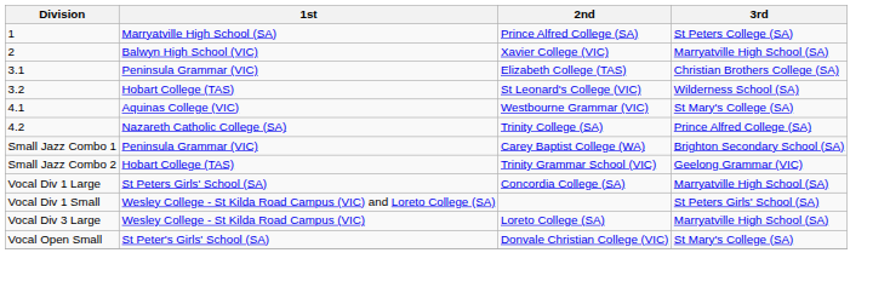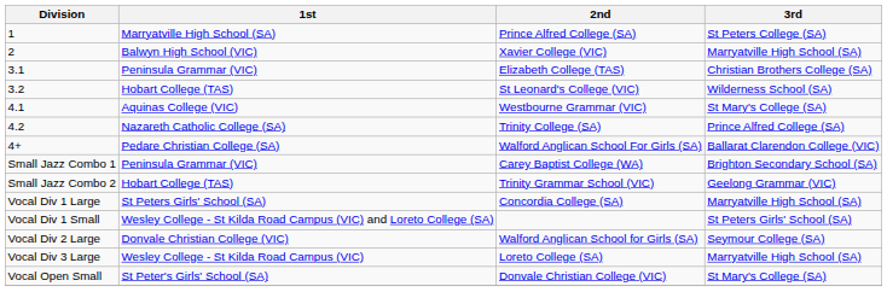+ row: 4+ | Pedare Christian College (SA) | Walford Anglican School For Girls (SA) | Ballarat Clarendon College (VIC)
+ row: Vocal Div 2 Large | Donvale Christian College (VIC) | Walford Anglican School for Girls (SA) | Seymour College (SA)
